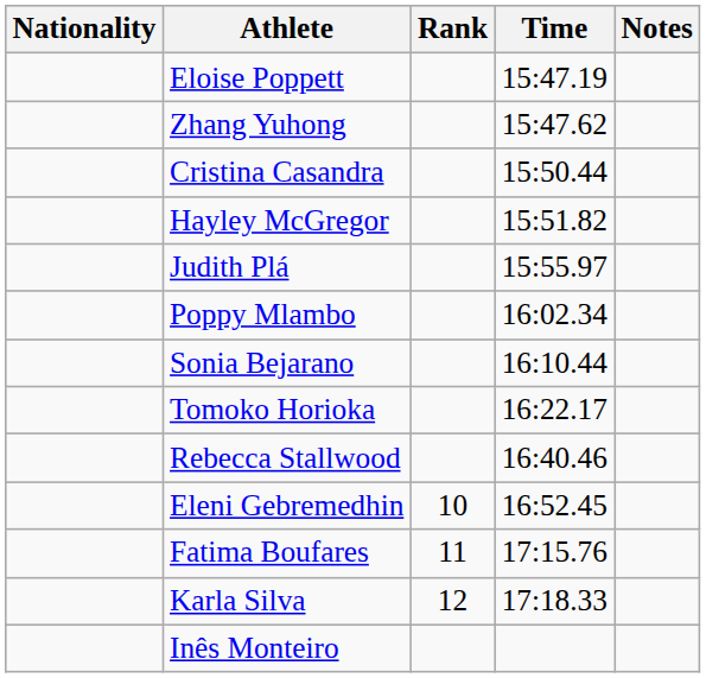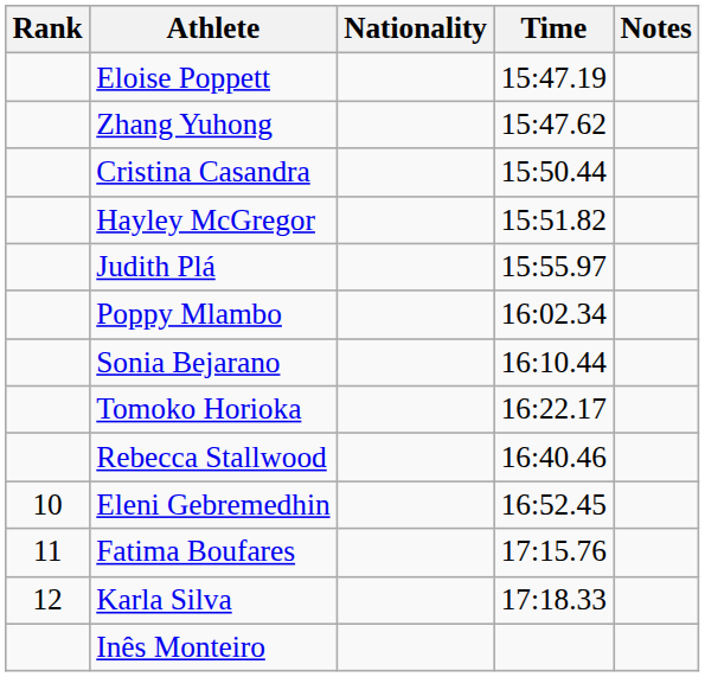columns swapped: Rank <-> Nationality
